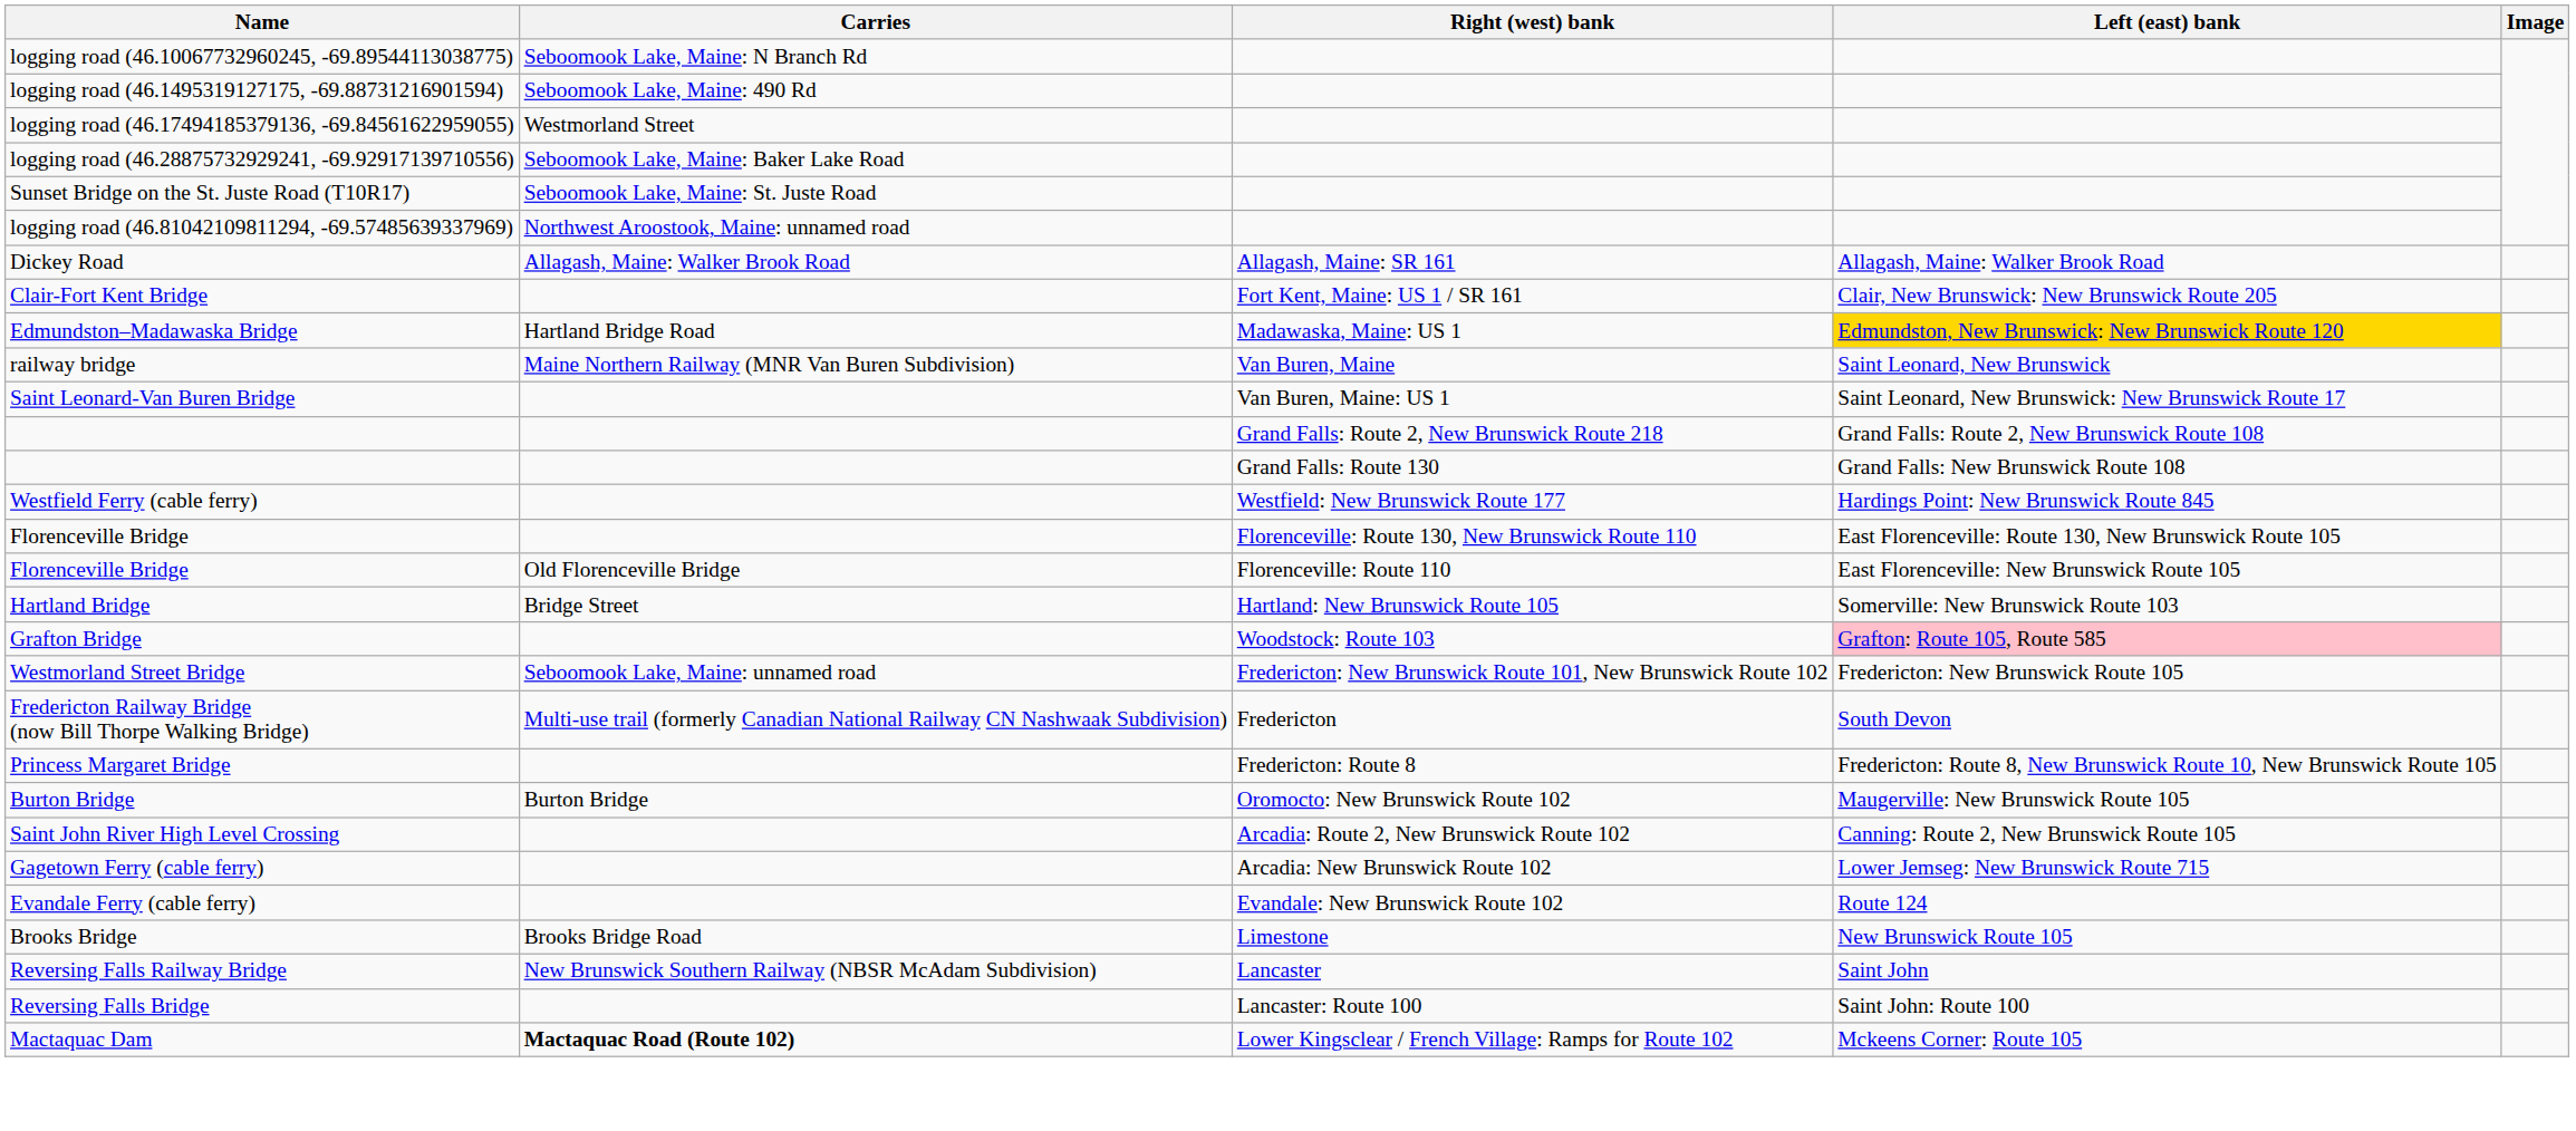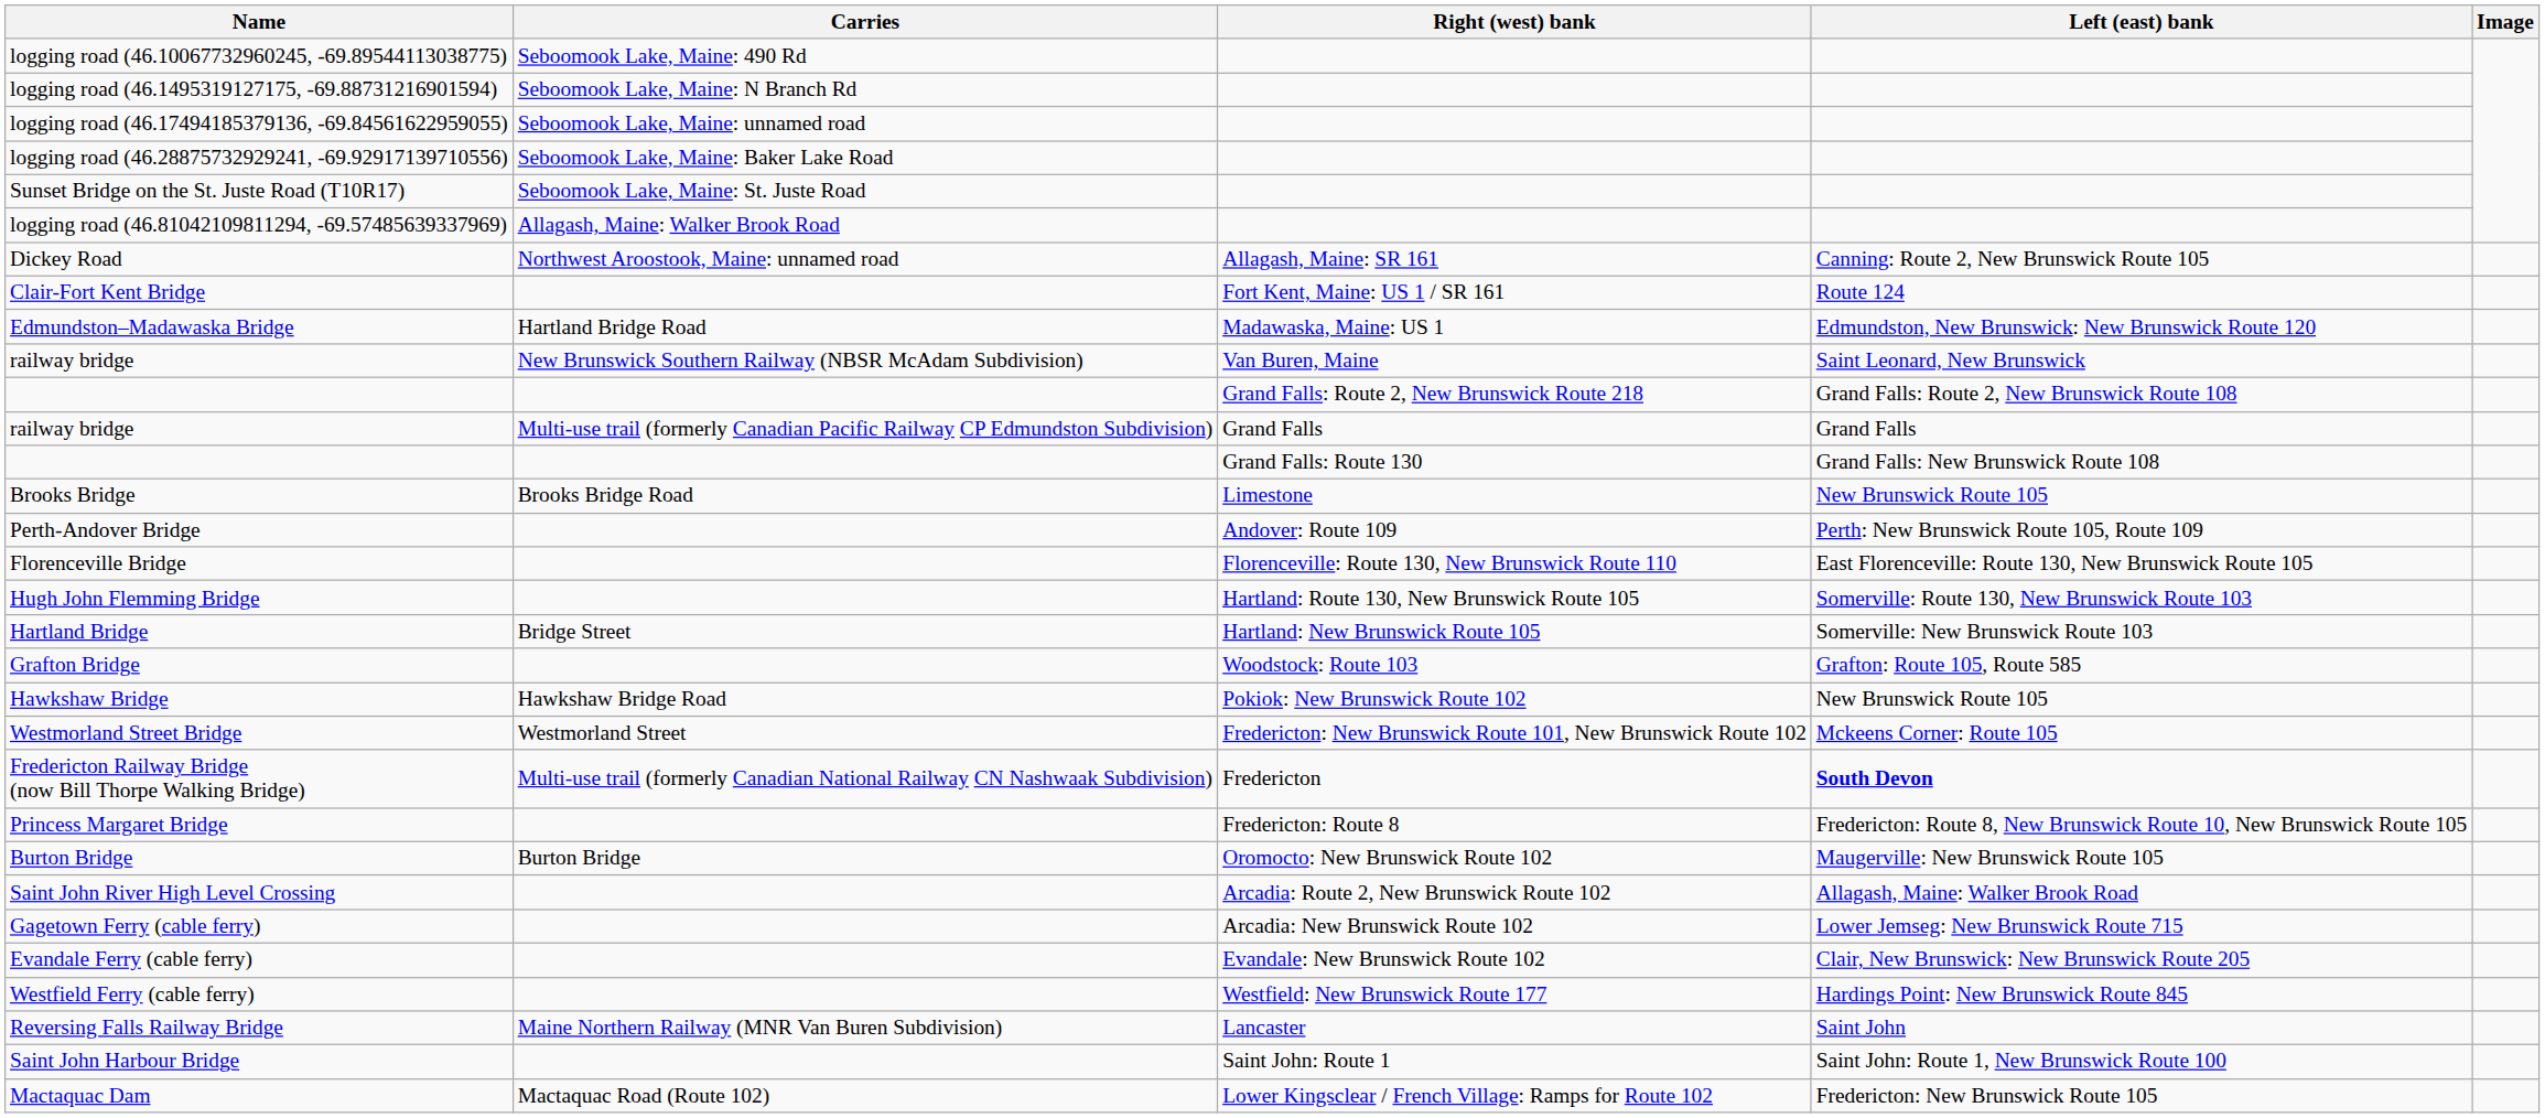logging road (46.10067732960245, -69.89544113038775) | Carries: Seboomook Lake, Maine: N Branch Rd -> Seboomook Lake, Maine: 490 Rd
logging road (46.1495319127175, -69.88731216901594) | Carries: Seboomook Lake, Maine: 490 Rd -> Seboomook Lake, Maine: N Branch Rd
logging road (46.17494185379136, -69.84561622959055) | Carries: Westmorland Street -> Seboomook Lake, Maine: unnamed road
logging road (46.81042109811294, -69.57485639337969) | Carries: Northwest Aroostook, Maine: unnamed road -> Allagash, Maine: Walker Brook Road
Dickey Road | Carries: Allagash, Maine: Walker Brook Road -> Northwest Aroostook, Maine: unnamed road
Dickey Road | Left (east) bank: Allagash, Maine: Walker Brook Road -> Canning: Route 2, New Brunswick Route 105
Clair-Fort Kent Bridge | Left (east) bank: Clair, New Brunswick: New Brunswick Route 205 -> Route 124
Edmundston–Madawaska Bridge | Left (east) bank: gold background -> no background
railway bridge / Van Buren, Maine | Carries: Maine Northern Railway (MNR Van Buren Subdivision) -> New Brunswick Southern Railway (NBSR McAdam Subdivision)
- row: Saint Leonard-Van Buren Bridge | Van Buren, Maine: US 1 | Saint Leonard, New Brunswick: New Brunswick Route 17
+ row: railway bridge | Multi-use trail (formerly Canadian Pacific Railway CP Edmundston Subdivision) | Grand Falls | Grand Falls
rows swapped: Brooks Bridge <-> Westfield Ferry (cable ferry)
+ row: Perth-Andover Bridge | Andover: Route 109 | Perth: New Brunswick Route 105, Route 109
- row: Florenceville Bridge | Old Florenceville Bridge | Florenceville: Route 110 | East Florenceville: New Brunswick Route 105
+ row: Hugh John Flemming Bridge | Hartland: Route 130, New Brunswick Route 105 | Somerville: Route 130, New Brunswick Route 103
Grafton Bridge | Left (east) bank: pink background -> no background
+ row: Hawkshaw Bridge | Hawkshaw Bridge Road | Pokiok: New Brunswick Route 102 | New Brunswick Route 105
Westmorland Street Bridge | Carries: Seboomook Lake, Maine: unnamed road -> Westmorland Street
Westmorland Street Bridge | Left (east) bank: Fredericton: New Brunswick Route 105 -> Mckeens Corner: Route 105
Fredericton Railway Bridge (now Bill Thorpe Walking Bridge) | Left (east) bank: normal -> bold
Saint John River High Level Crossing | Left (east) bank: Canning: Route 2, New Brunswick Route 105 -> Allagash, Maine: Walker Brook Road
Evandale Ferry (cable ferry) | Left (east) bank: Route 124 -> Clair, New Brunswick: New Brunswick Route 205
Reversing Falls Railway Bridge | Carries: New Brunswick Southern Railway (NBSR McAdam Subdivision) -> Maine Northern Railway (MNR Van Buren Subdivision)
- row: Reversing Falls Bridge | Lancaster: Route 100 | Saint John: Route 100
+ row: Saint John Harbour Bridge | Saint John: Route 1 | Saint John: Route 1, New Brunswick Route 100
Mactaquac Dam | Carries: bold -> normal
Mactaquac Dam | Left (east) bank: Mckeens Corner: Route 105 -> Fredericton: New Brunswick Route 105
